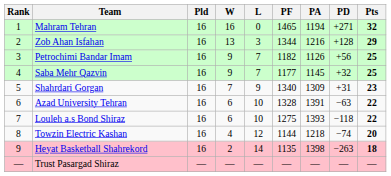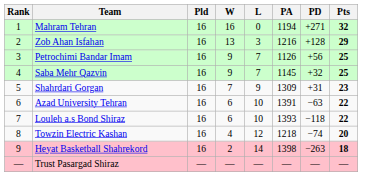- column: PF | 1465 | 1344 | 1182 | 1177 | 1340 | 1328 | 1275 | 1144 | 1135 | —
